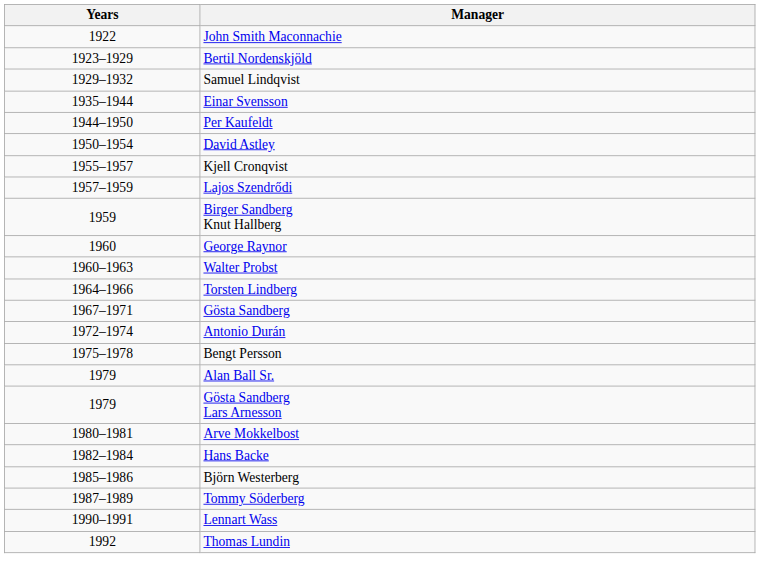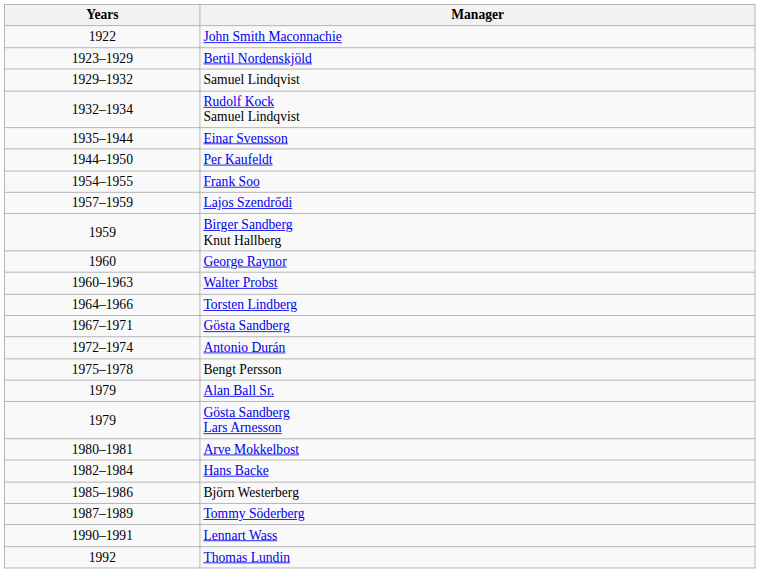+ row: 1932–1934 | Rudolf Kock Samuel Lindqvist
- row: 1950–1954 | David Astley
+ row: 1954–1955 | Frank Soo
- row: 1955–1957 | Kjell Cronqvist
